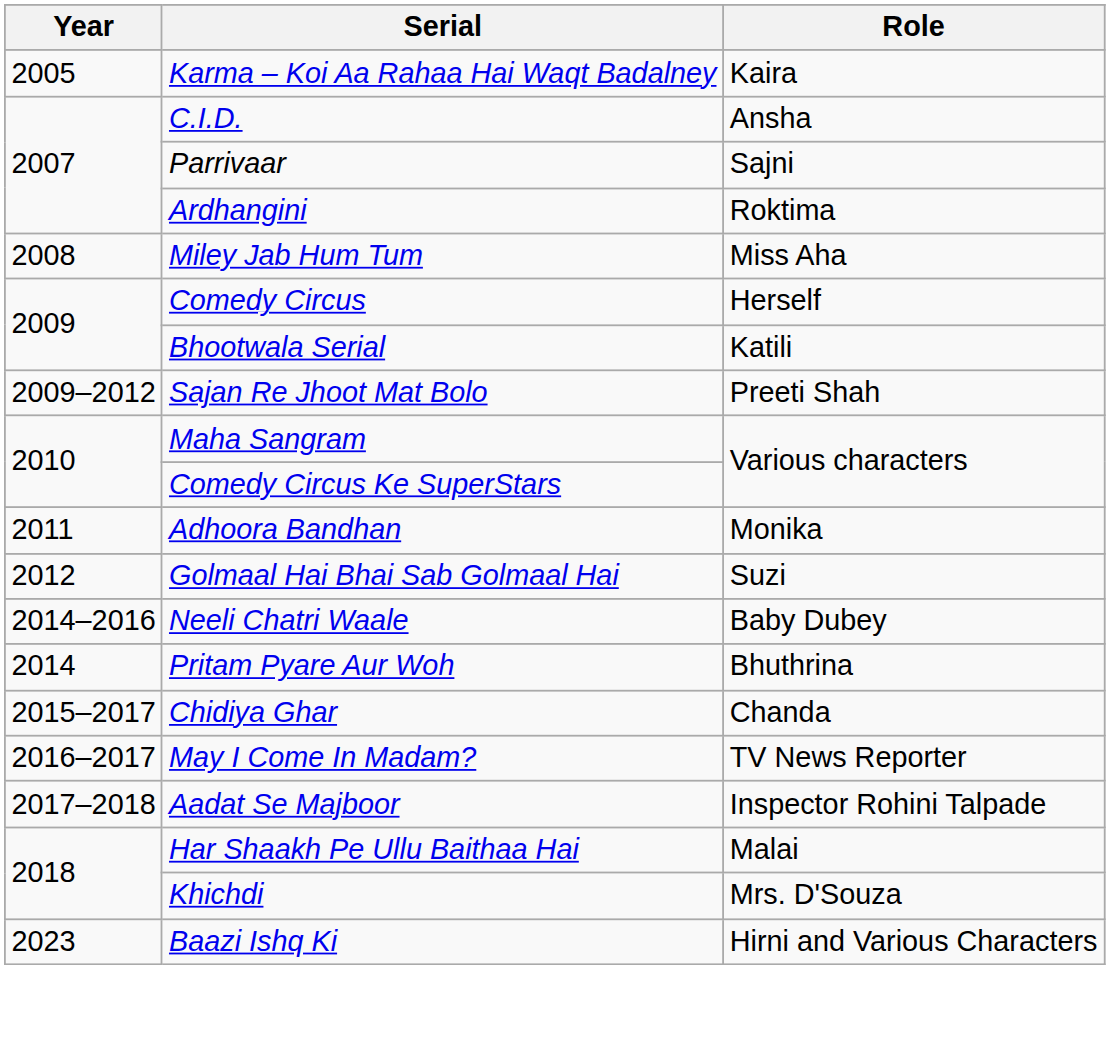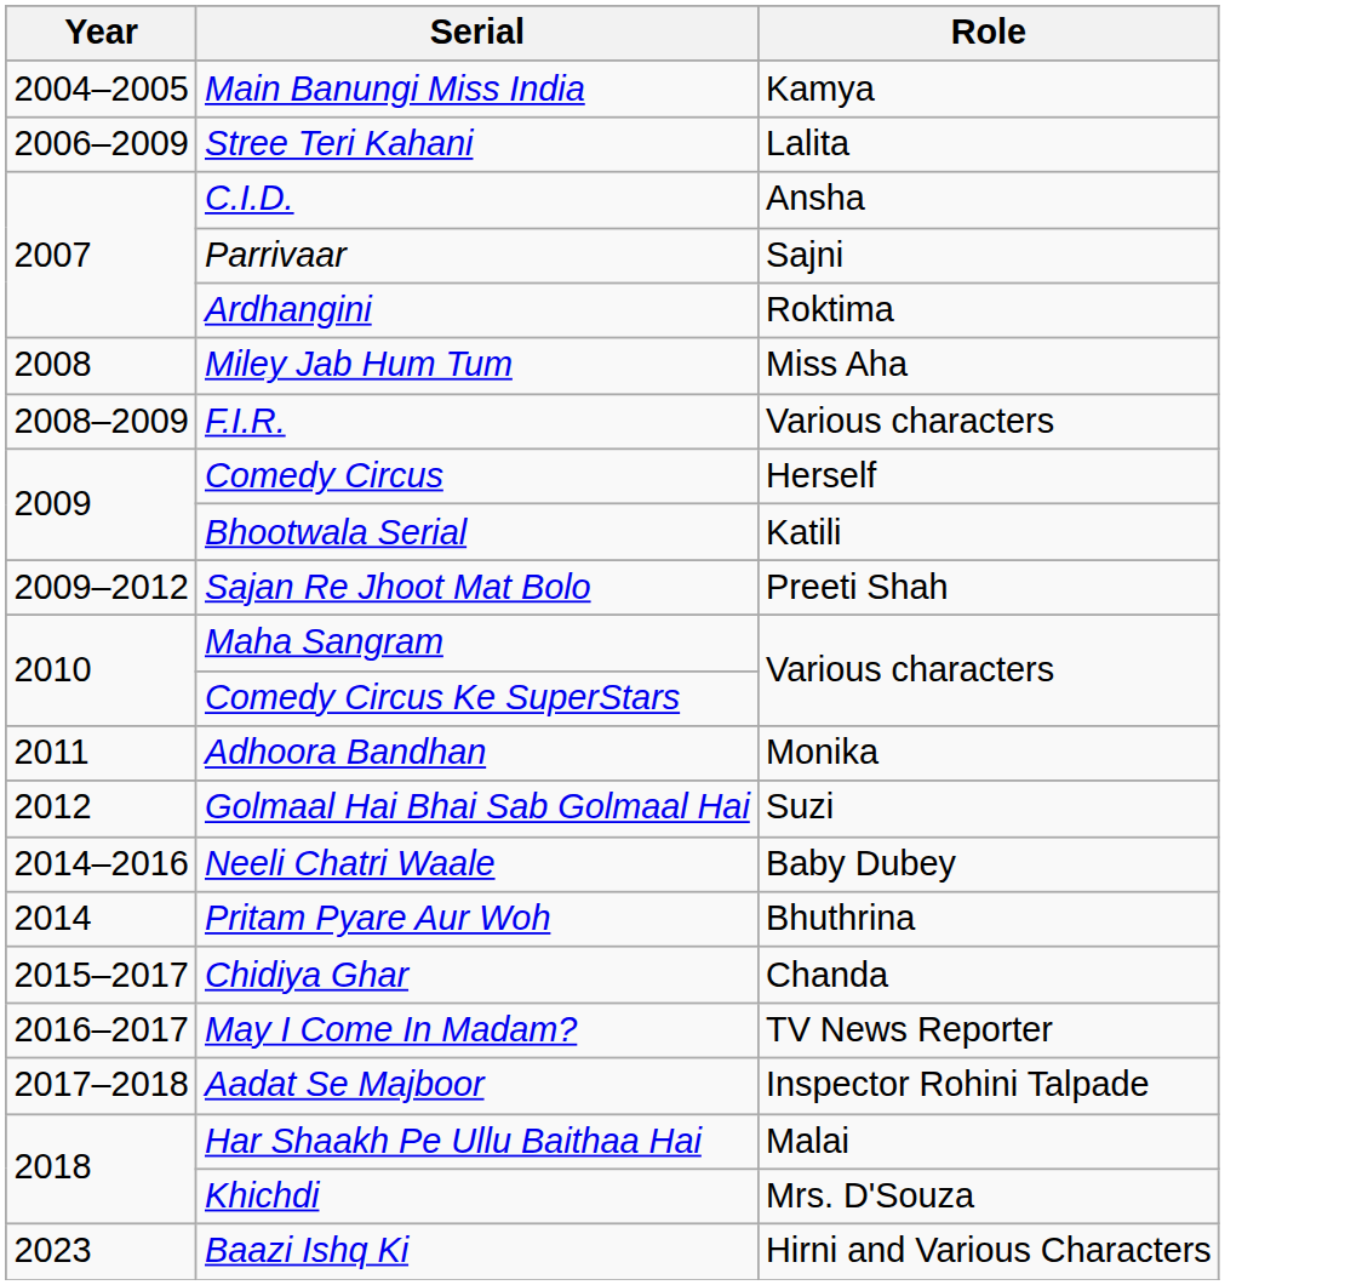+ row: 2004–2005 | Main Banungi Miss India | Kamya
- row: 2005 | Karma – Koi Aa Rahaa Hai Waqt Badalney | Kaira
+ row: 2006–2009 | Stree Teri Kahani | Lalita
+ row: 2008–2009 | F.I.R. | Various characters
